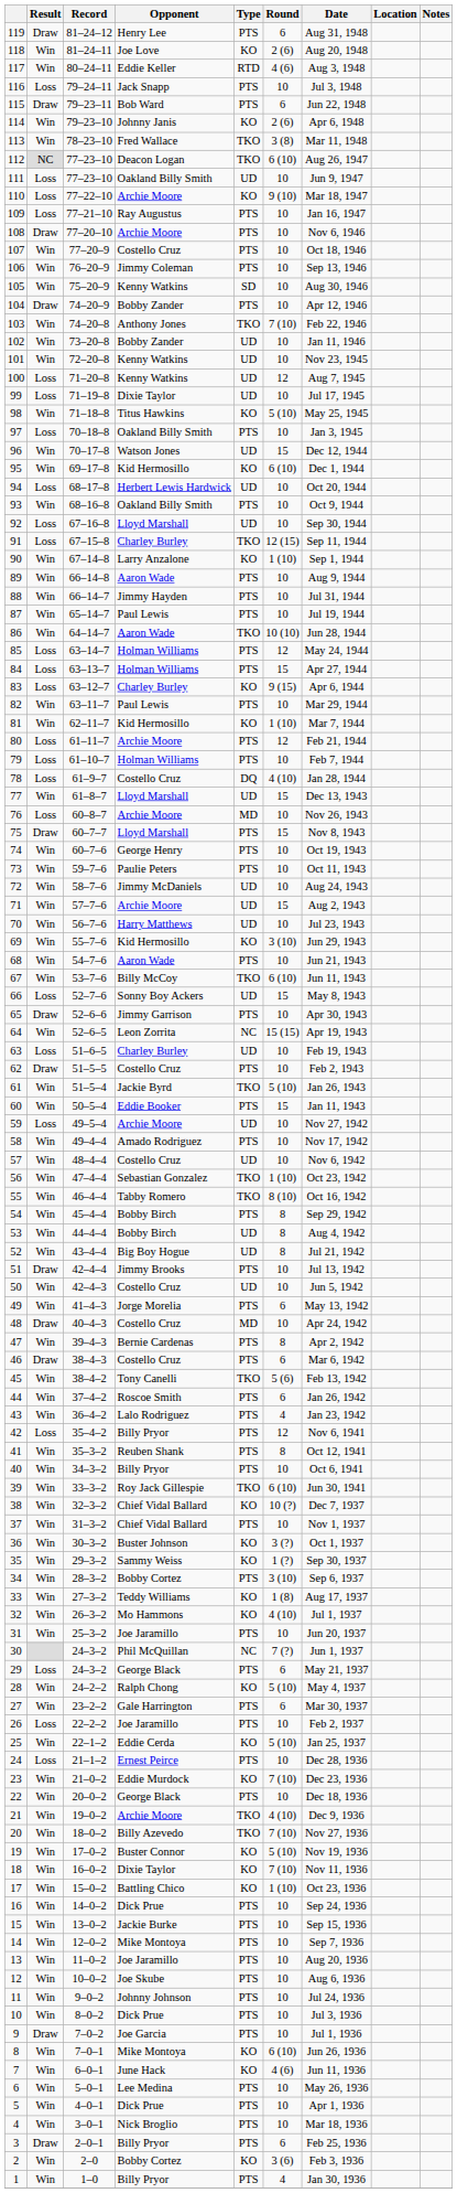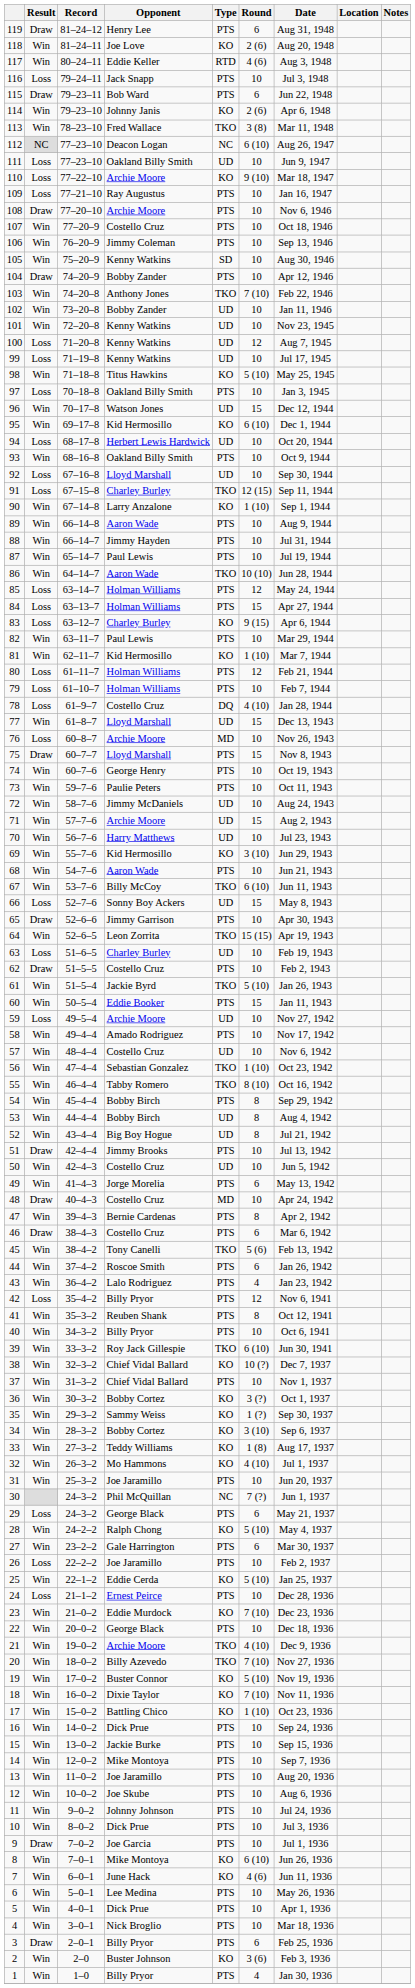112 | Type: TKO -> NC
99 | Opponent: Dixie Taylor -> Kenny Watkins
80 | Opponent: Archie Moore -> Holman Williams
64 | Type: NC -> TKO
36 | Opponent: Buster Johnson -> Bobby Cortez
34 | Type: PTS -> KO
2 | Opponent: Bobby Cortez -> Buster Johnson
